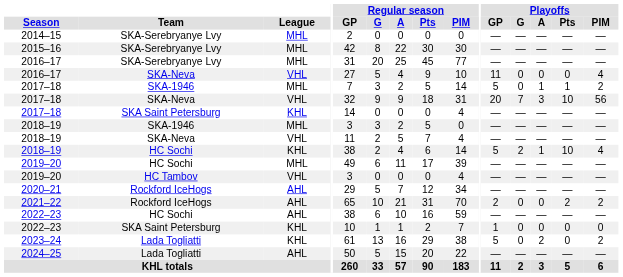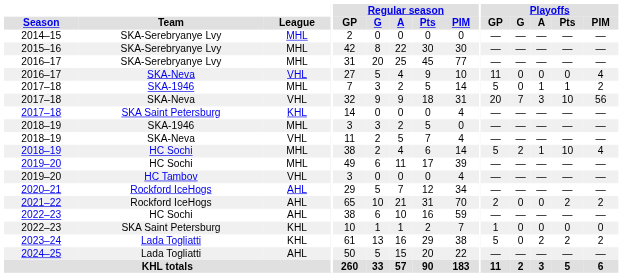2018–19 / HC Sochi | League: KHL -> MHL
2023–24 | Playoffs / Pts: 0 -> 2
